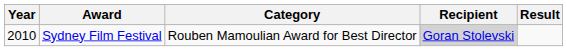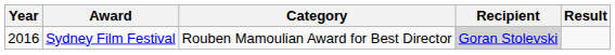Sydney Film Festival | Year: 2010 -> 2016
